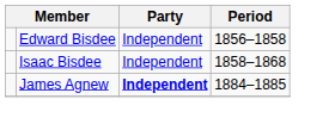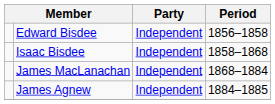+ row: James MacLanachan | Independent | 1868–1884
James Agnew | Party: bold -> normal
